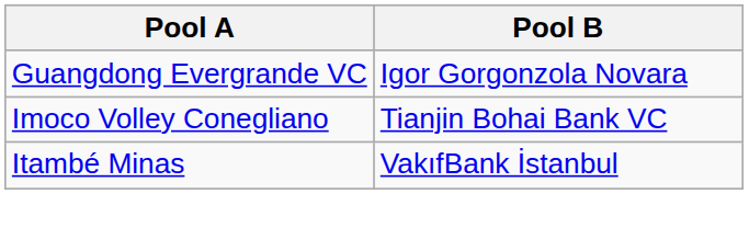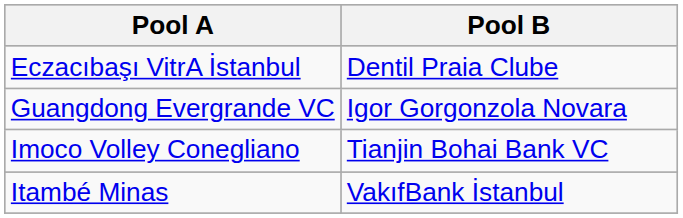+ row: Eczacıbaşı VitrA İstanbul | Dentil Praia Clube
